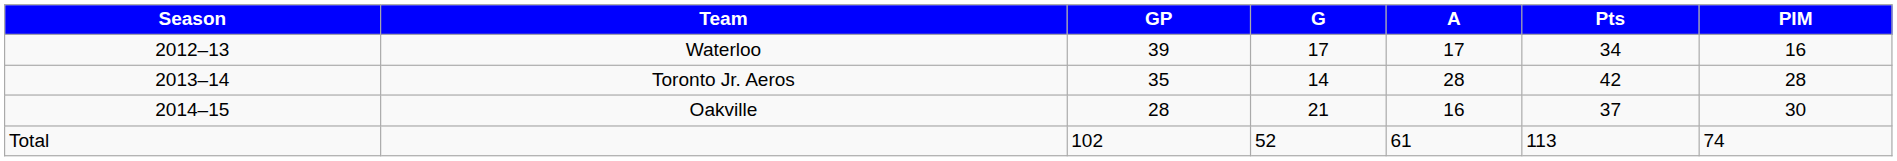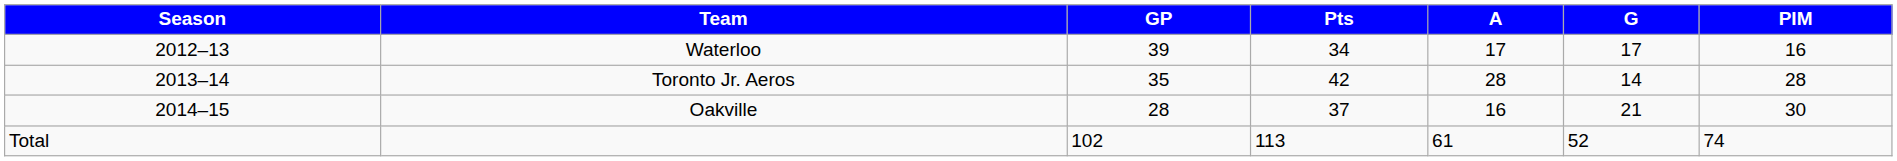columns swapped: G <-> Pts
